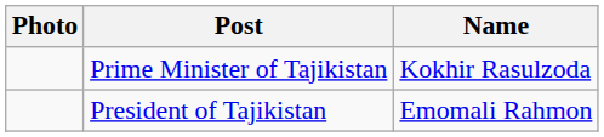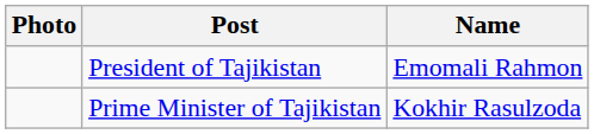rows swapped: President of Tajikistan <-> Prime Minister of Tajikistan
